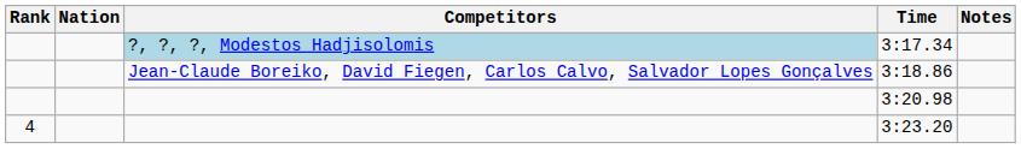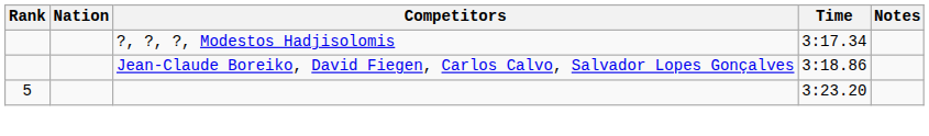3:17.34 | Competitors: lightblue background -> no background
- row: 3:20.98
3:23.20 | Rank: 4 -> 5
